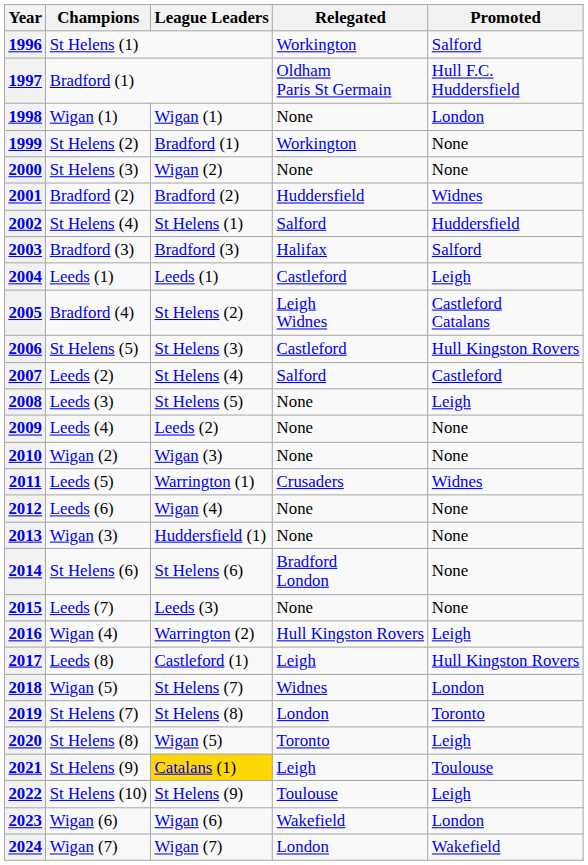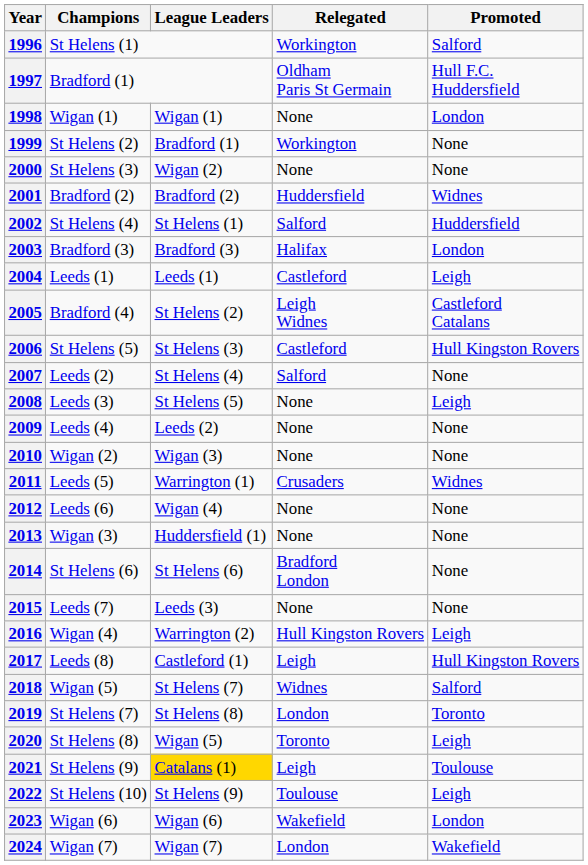2003 | Promoted: Salford -> London
2007 | Promoted: Castleford -> None
2018 | Promoted: London -> Salford
